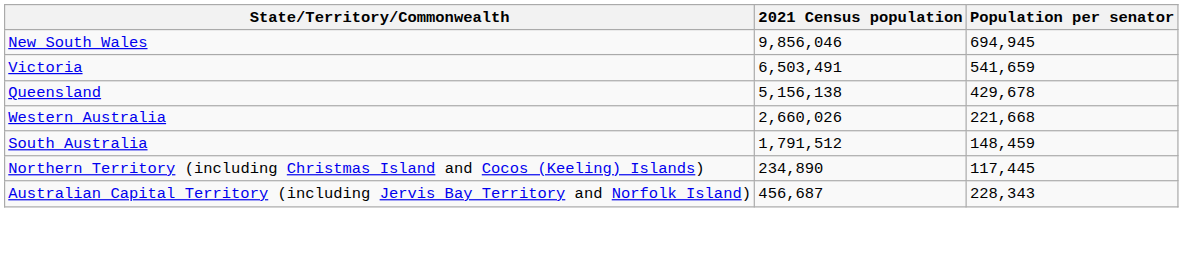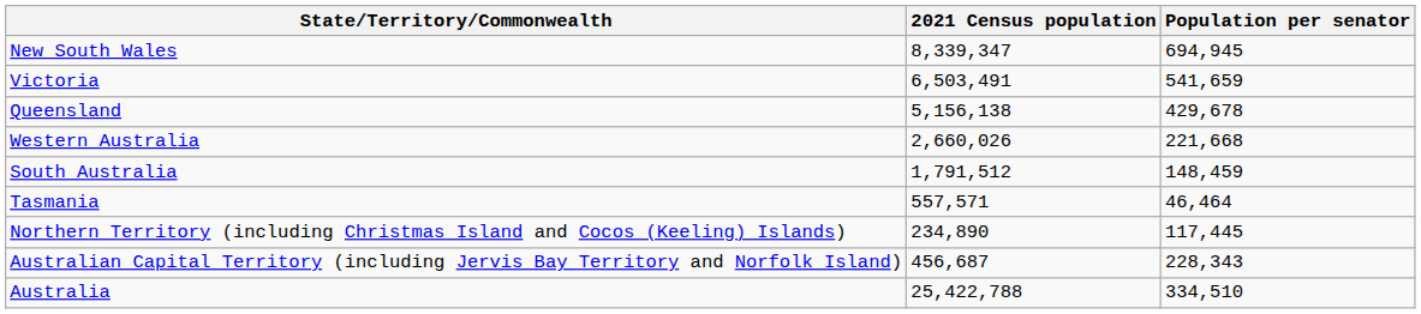New South Wales | 2021 Census population: 9,856,046 -> 8,339,347
+ row: Tasmania | 557,571 | 46,464
+ row: Australia | 25,422,788 | 334,510
